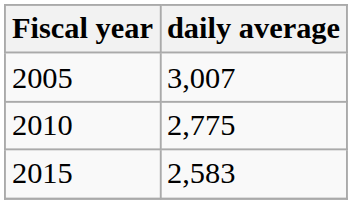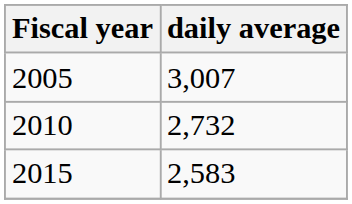2010 | daily average: 2,775 -> 2,732
